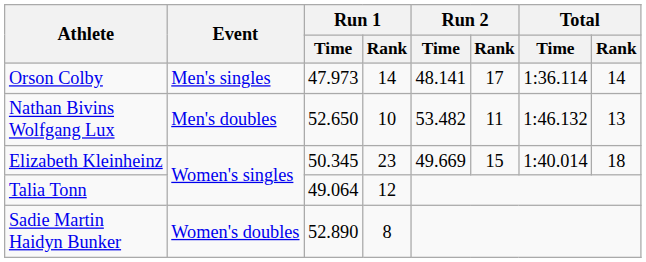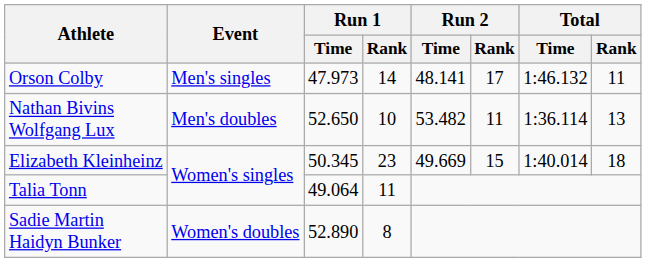Orson Colby | Total / Time: 1:36.114 -> 1:46.132
Orson Colby | Total / Rank: 14 -> 11
Nathan Bivins Wolfgang Lux | Total / Time: 1:46.132 -> 1:36.114
Talia Tonn | Run 1 / Rank: 12 -> 11
